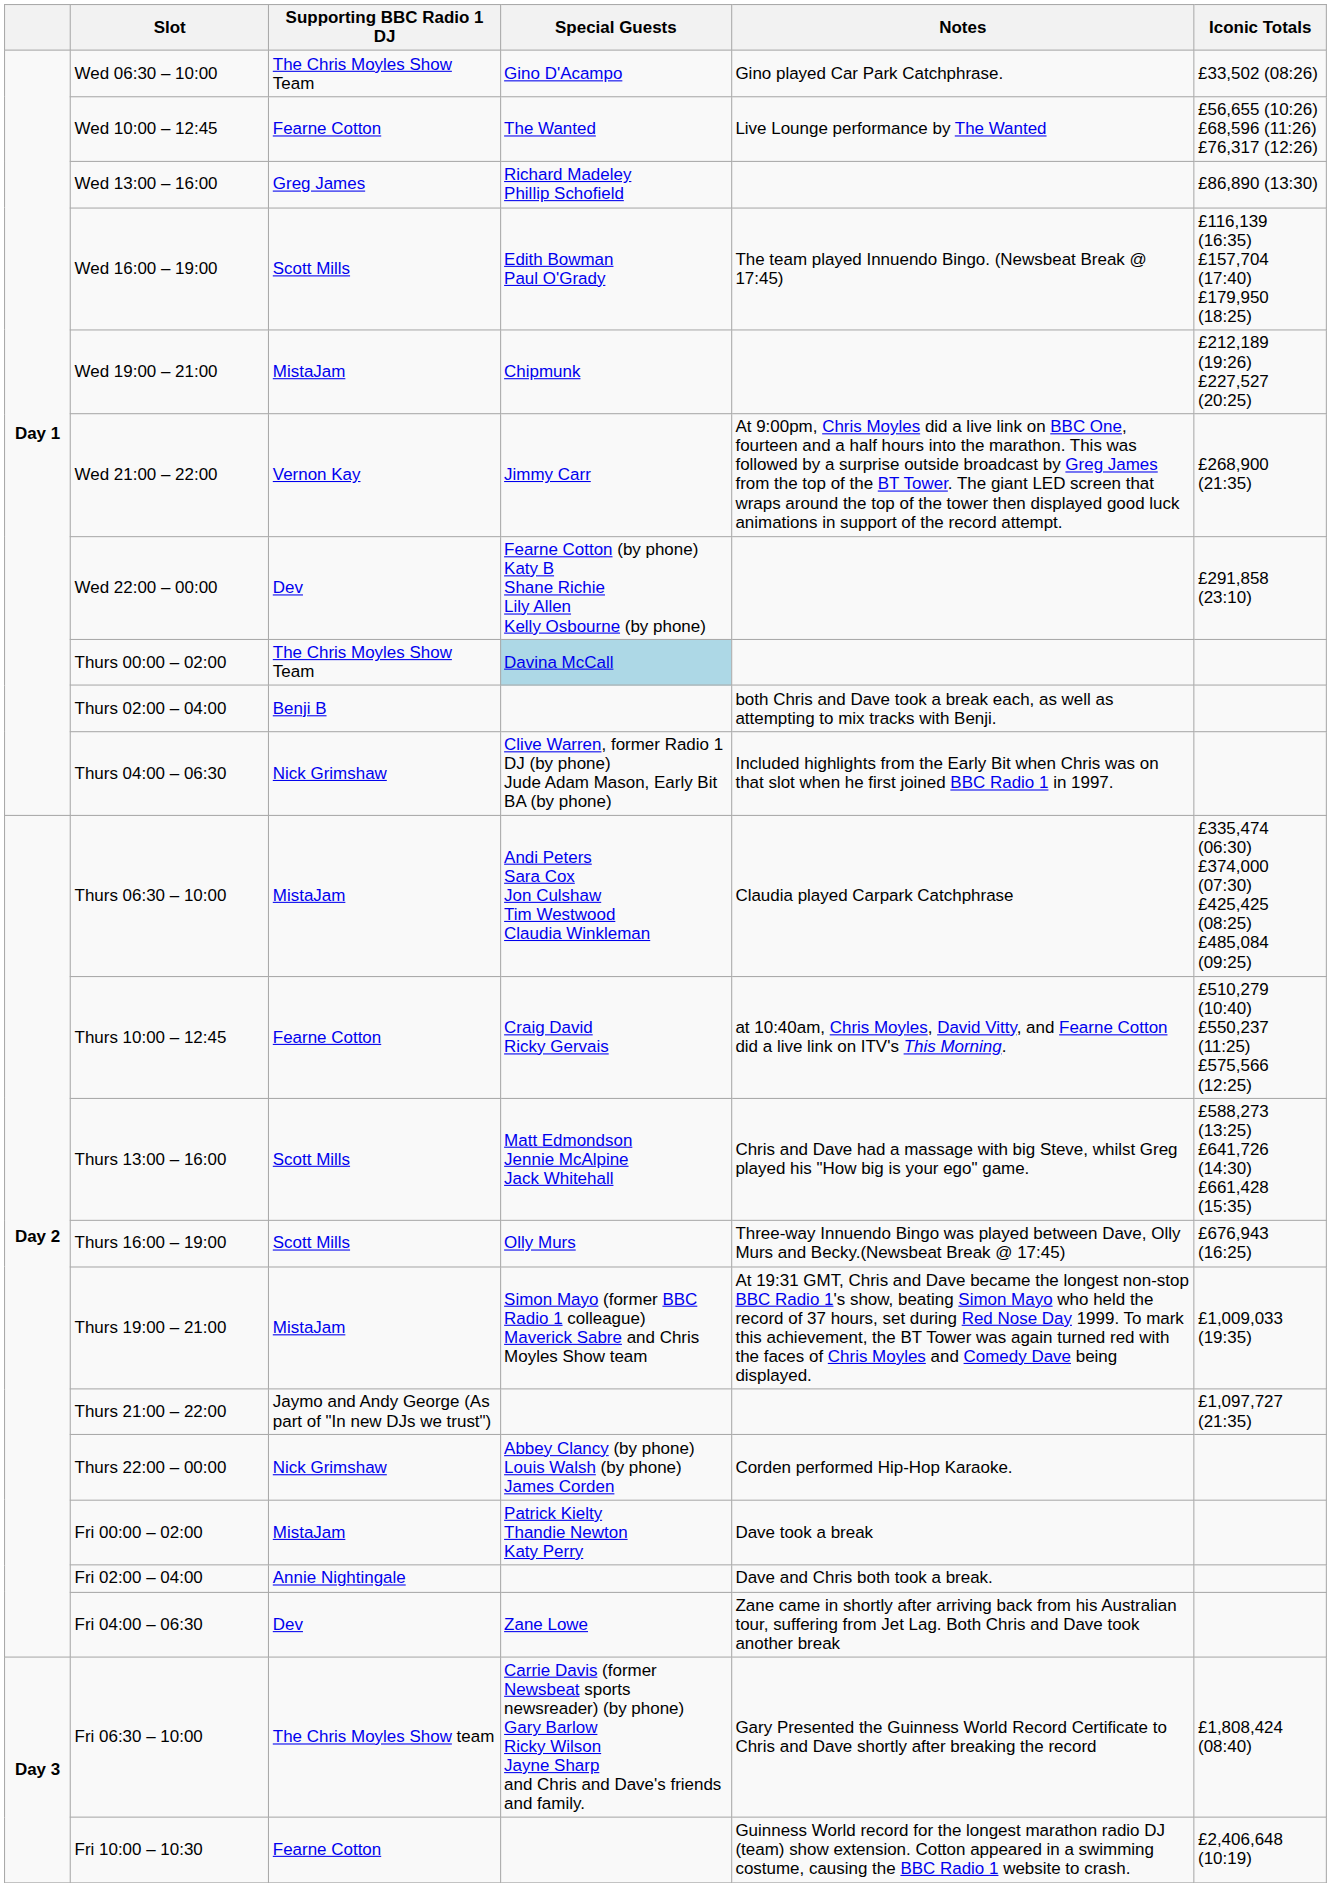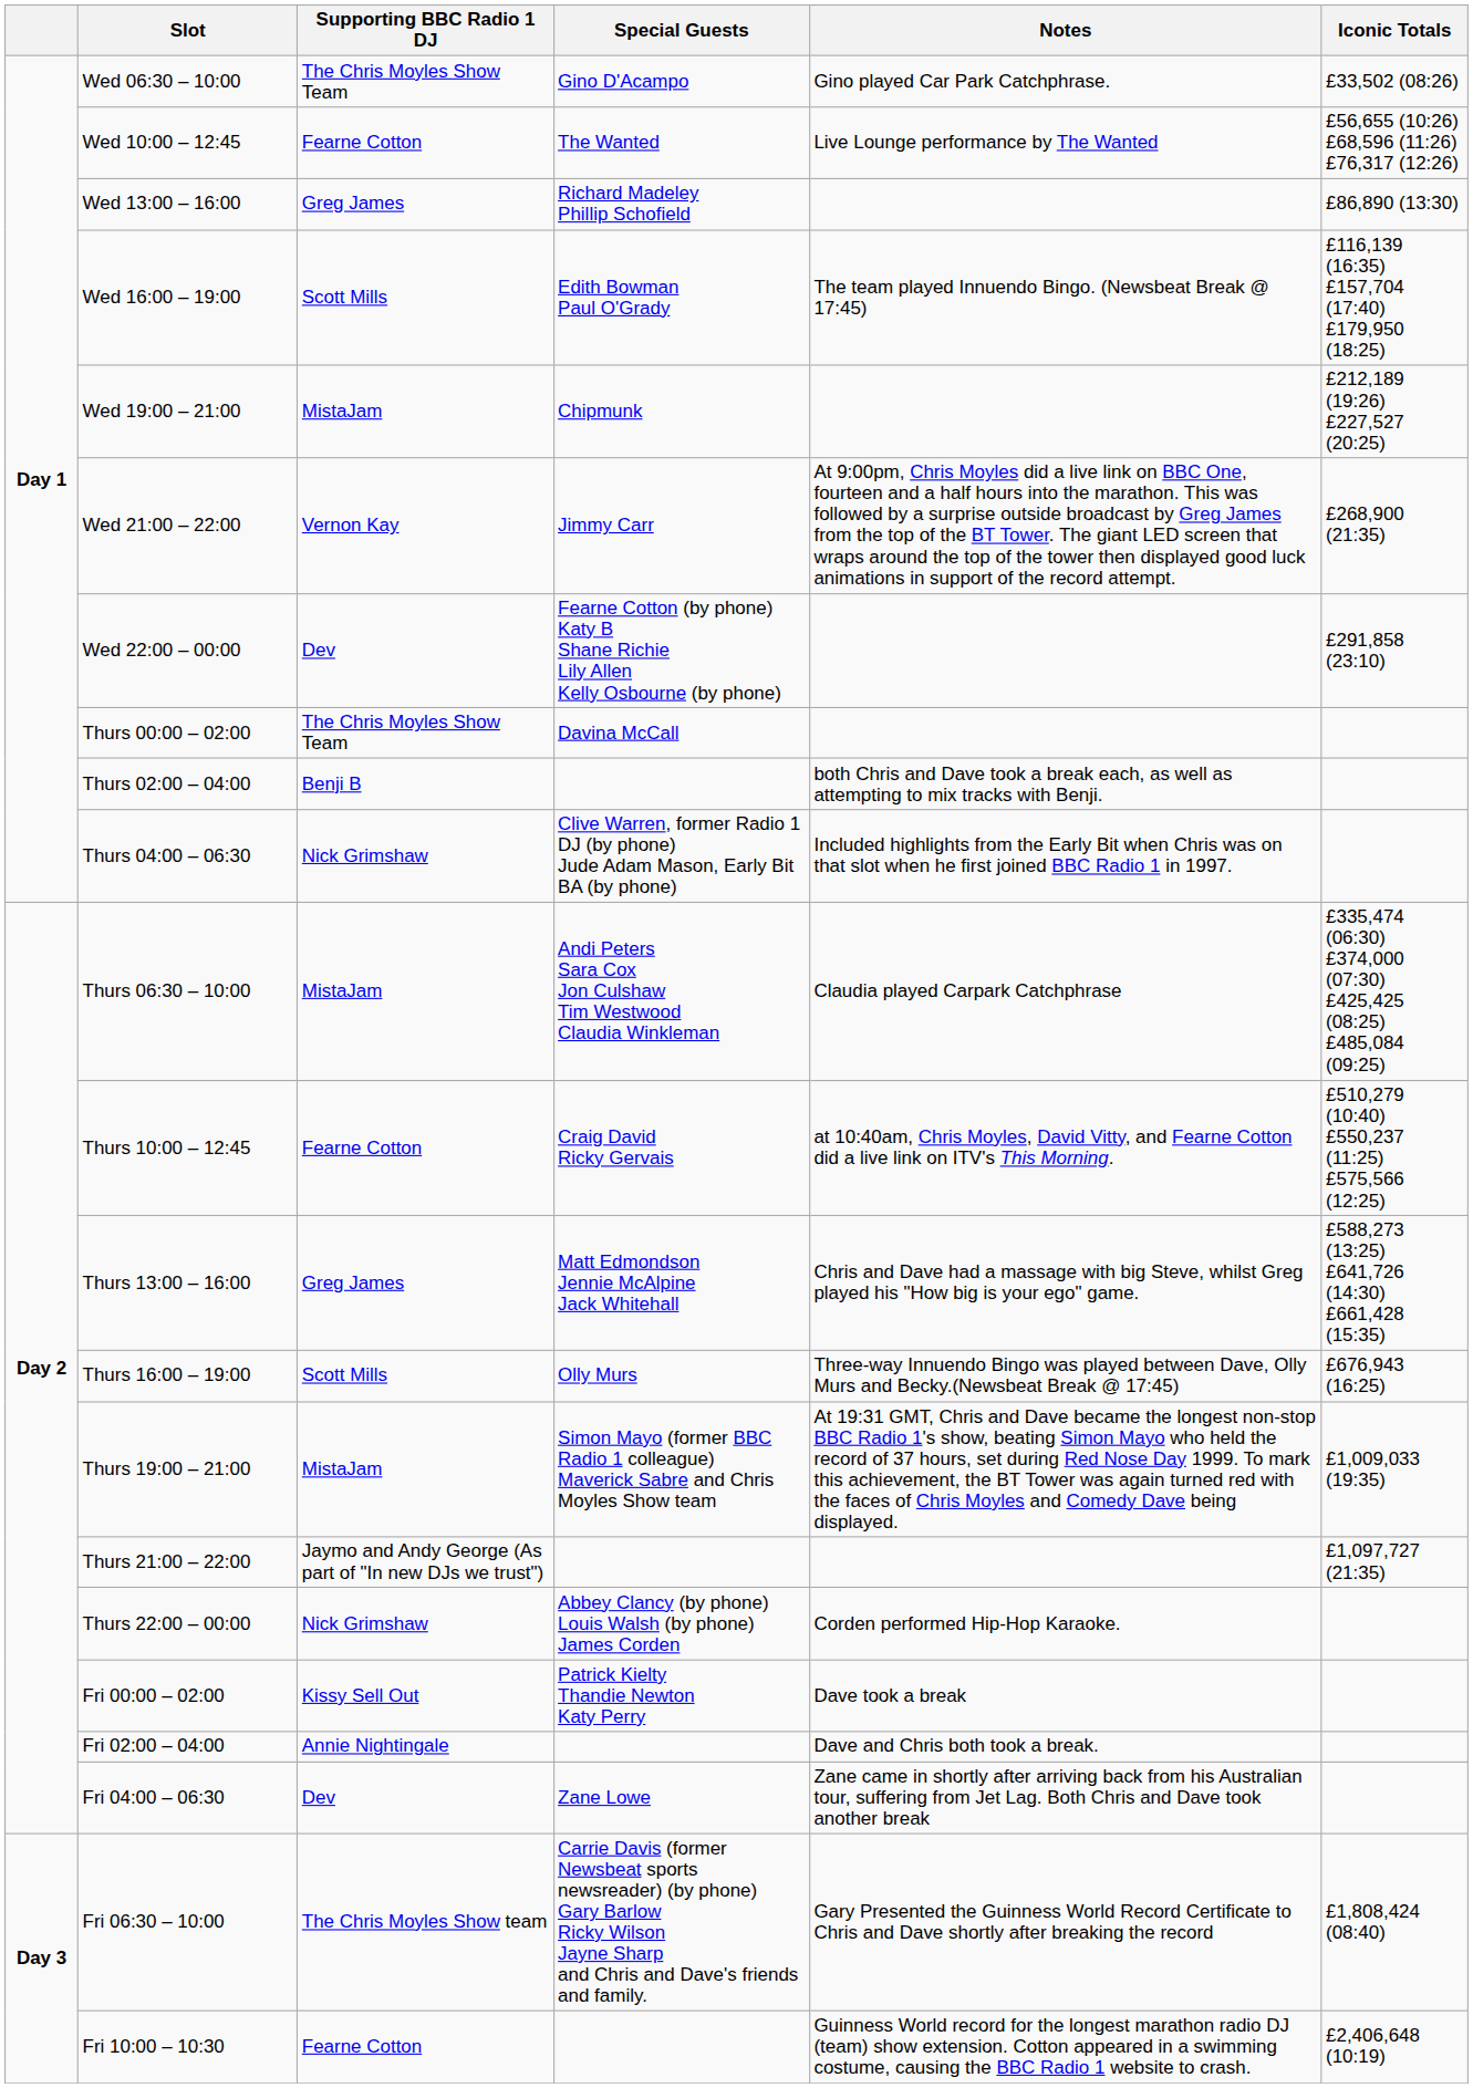Thurs 00:00 – 02:00 | Special Guests: lightblue background -> no background
Thurs 13:00 – 16:00 | Supporting BBC Radio 1 DJ: Scott Mills -> Greg James
Fri 00:00 – 02:00 | Supporting BBC Radio 1 DJ: MistaJam -> Kissy Sell Out
